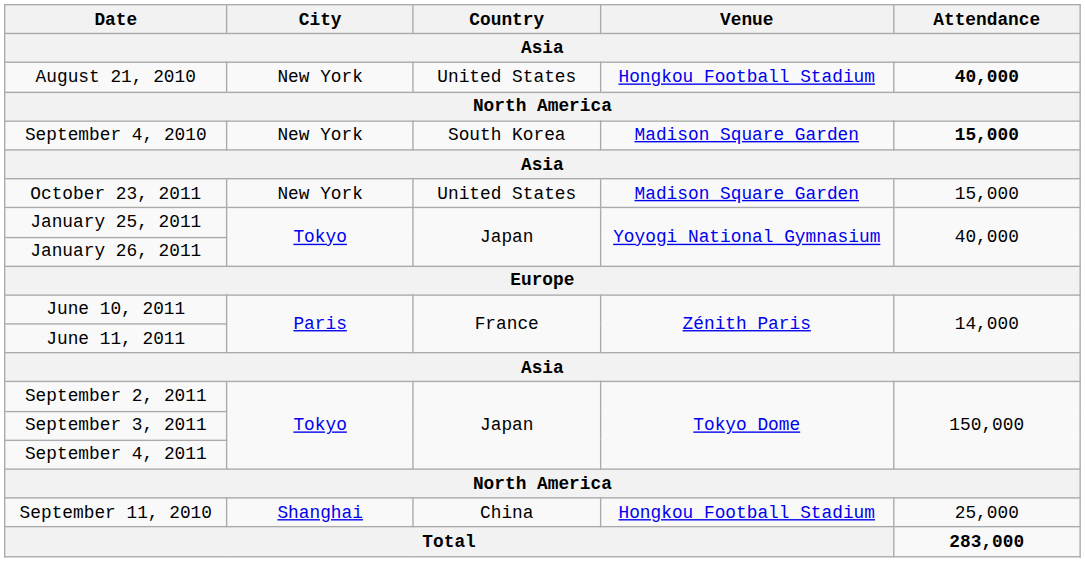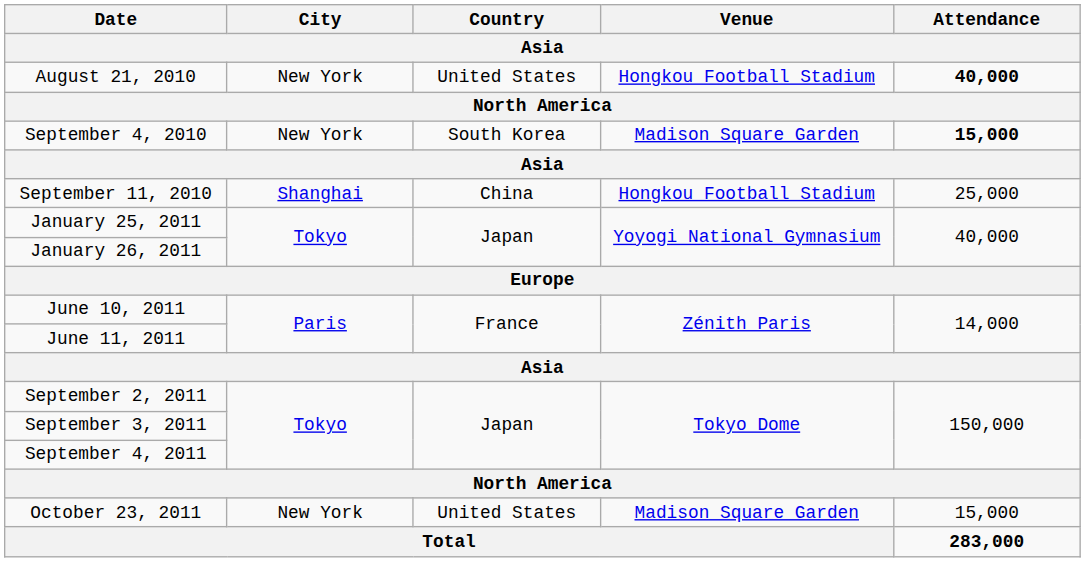rows swapped: September 11, 2010 <-> October 23, 2011
